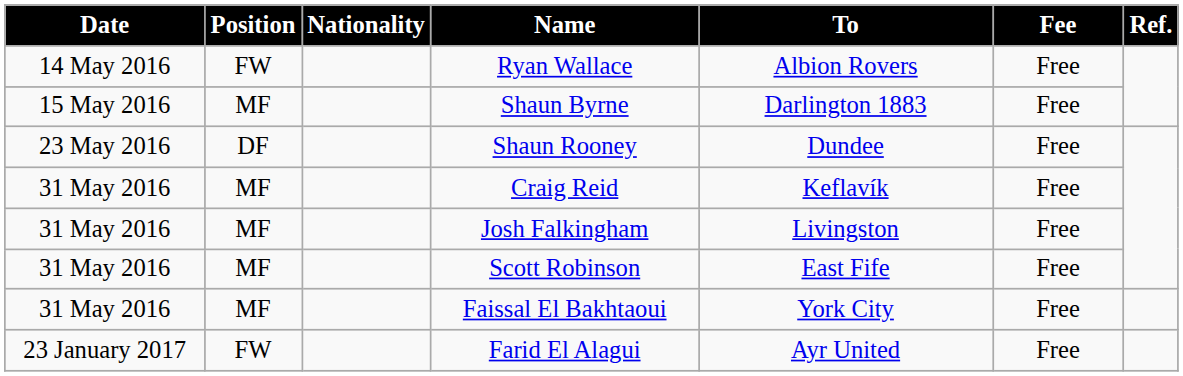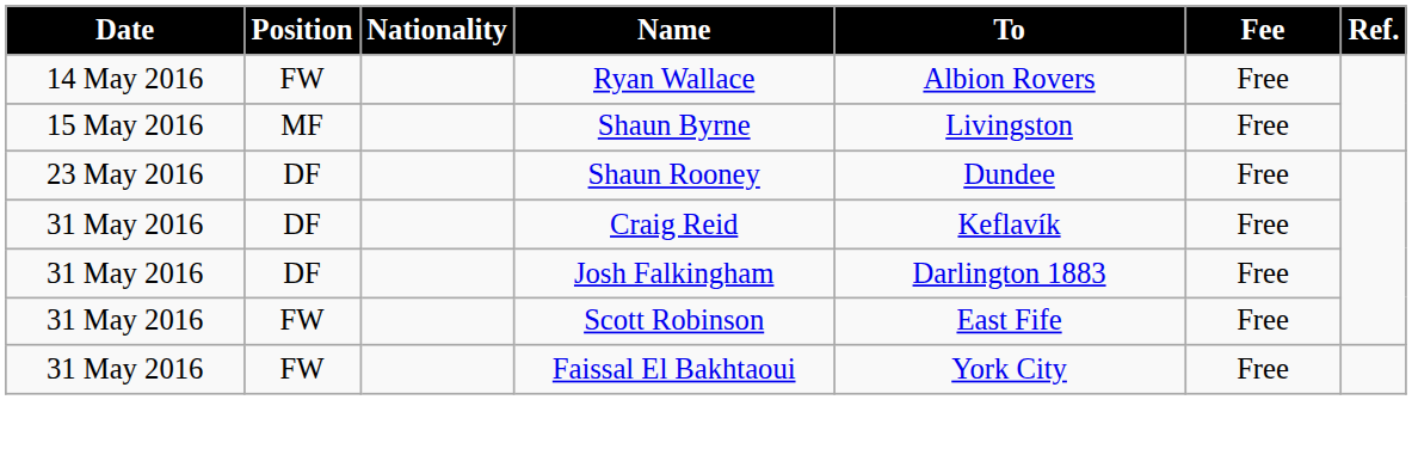Shaun Byrne | To: Darlington 1883 -> Livingston
Craig Reid | Position: MF -> DF
Josh Falkingham | Position: MF -> DF
Josh Falkingham | To: Livingston -> Darlington 1883
Scott Robinson | Position: MF -> FW
Faissal El Bakhtaoui | Position: MF -> FW
- row: 23 January 2017 | FW | Farid El Alagui | Ayr United | Free
